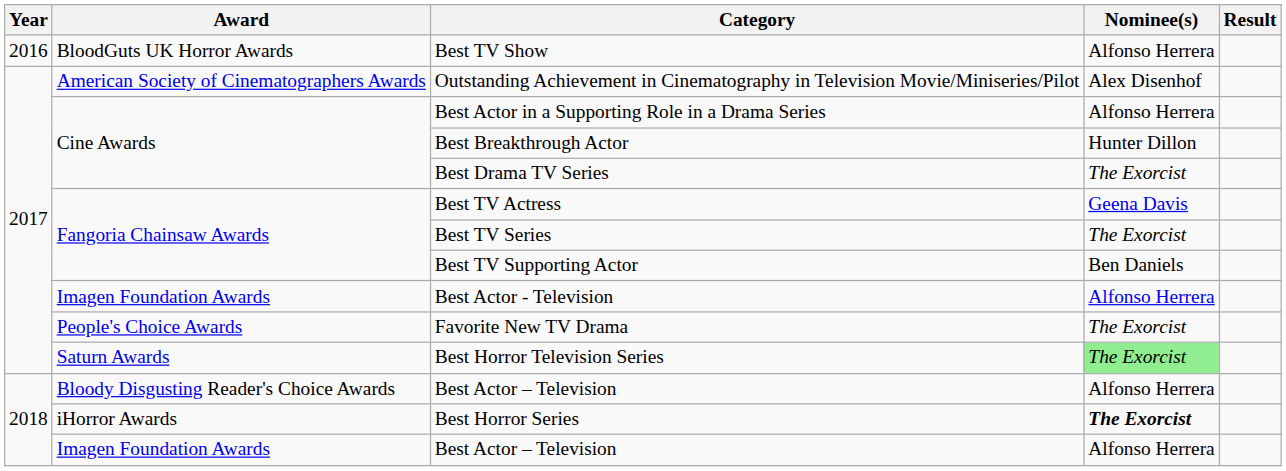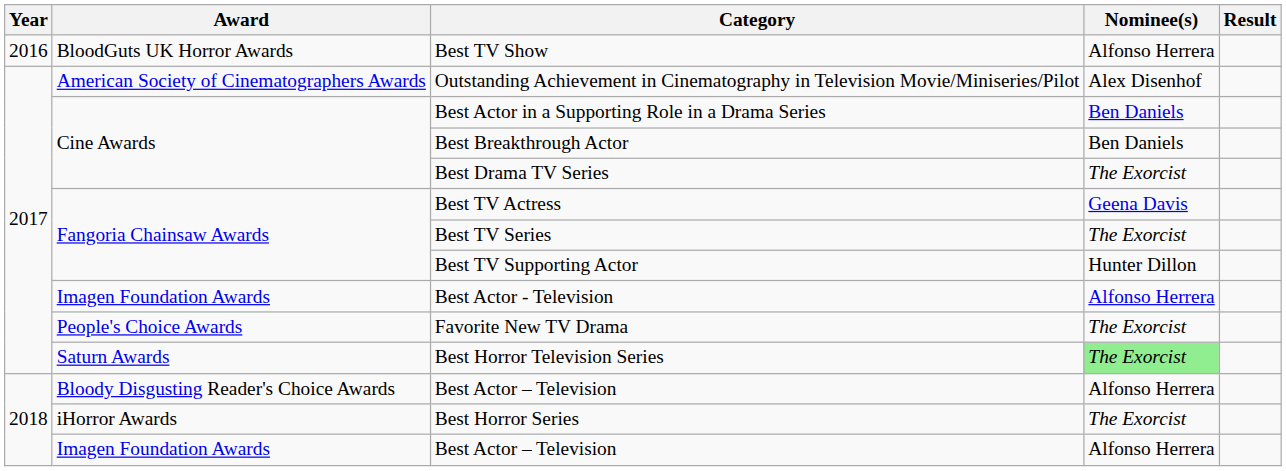Best Actor in a Supporting Role in a Drama Series | Nominee(s): Alfonso Herrera -> Ben Daniels
Best Breakthrough Actor | Nominee(s): Hunter Dillon -> Ben Daniels
Best TV Supporting Actor | Nominee(s): Ben Daniels -> Hunter Dillon
Best Horror Series | Nominee(s): bold -> normal
